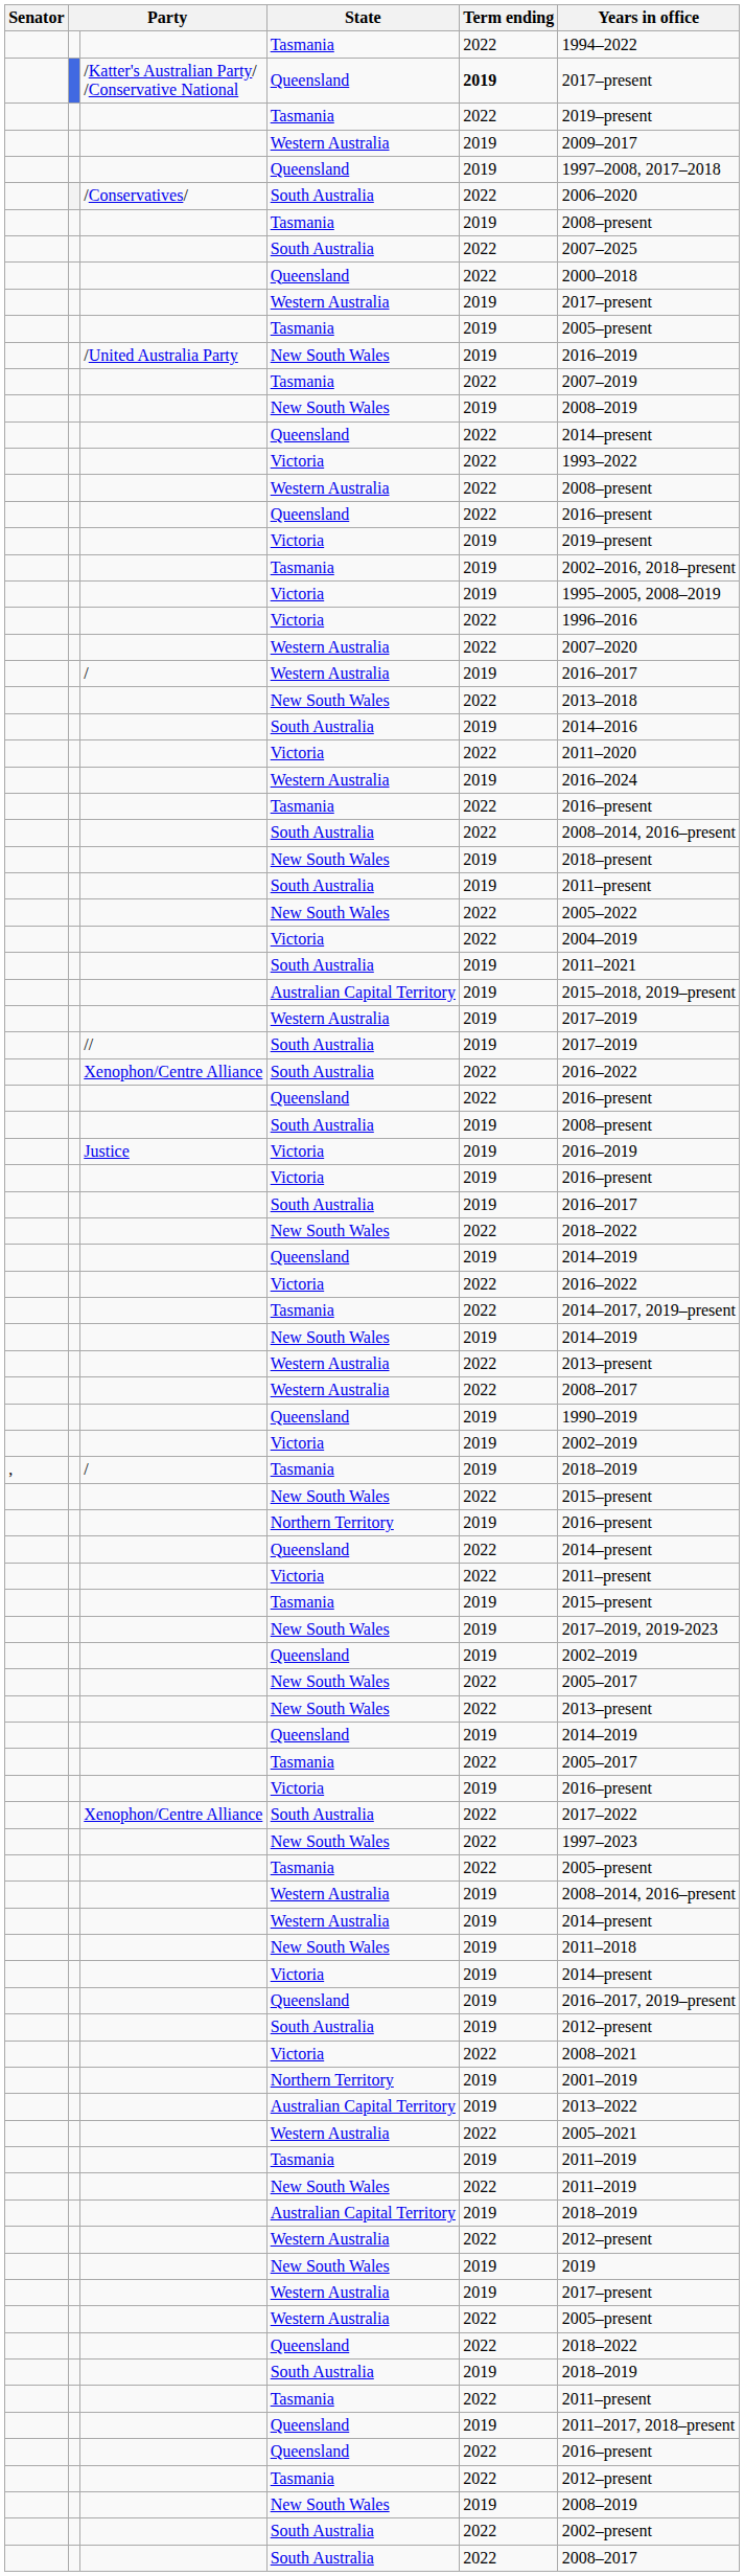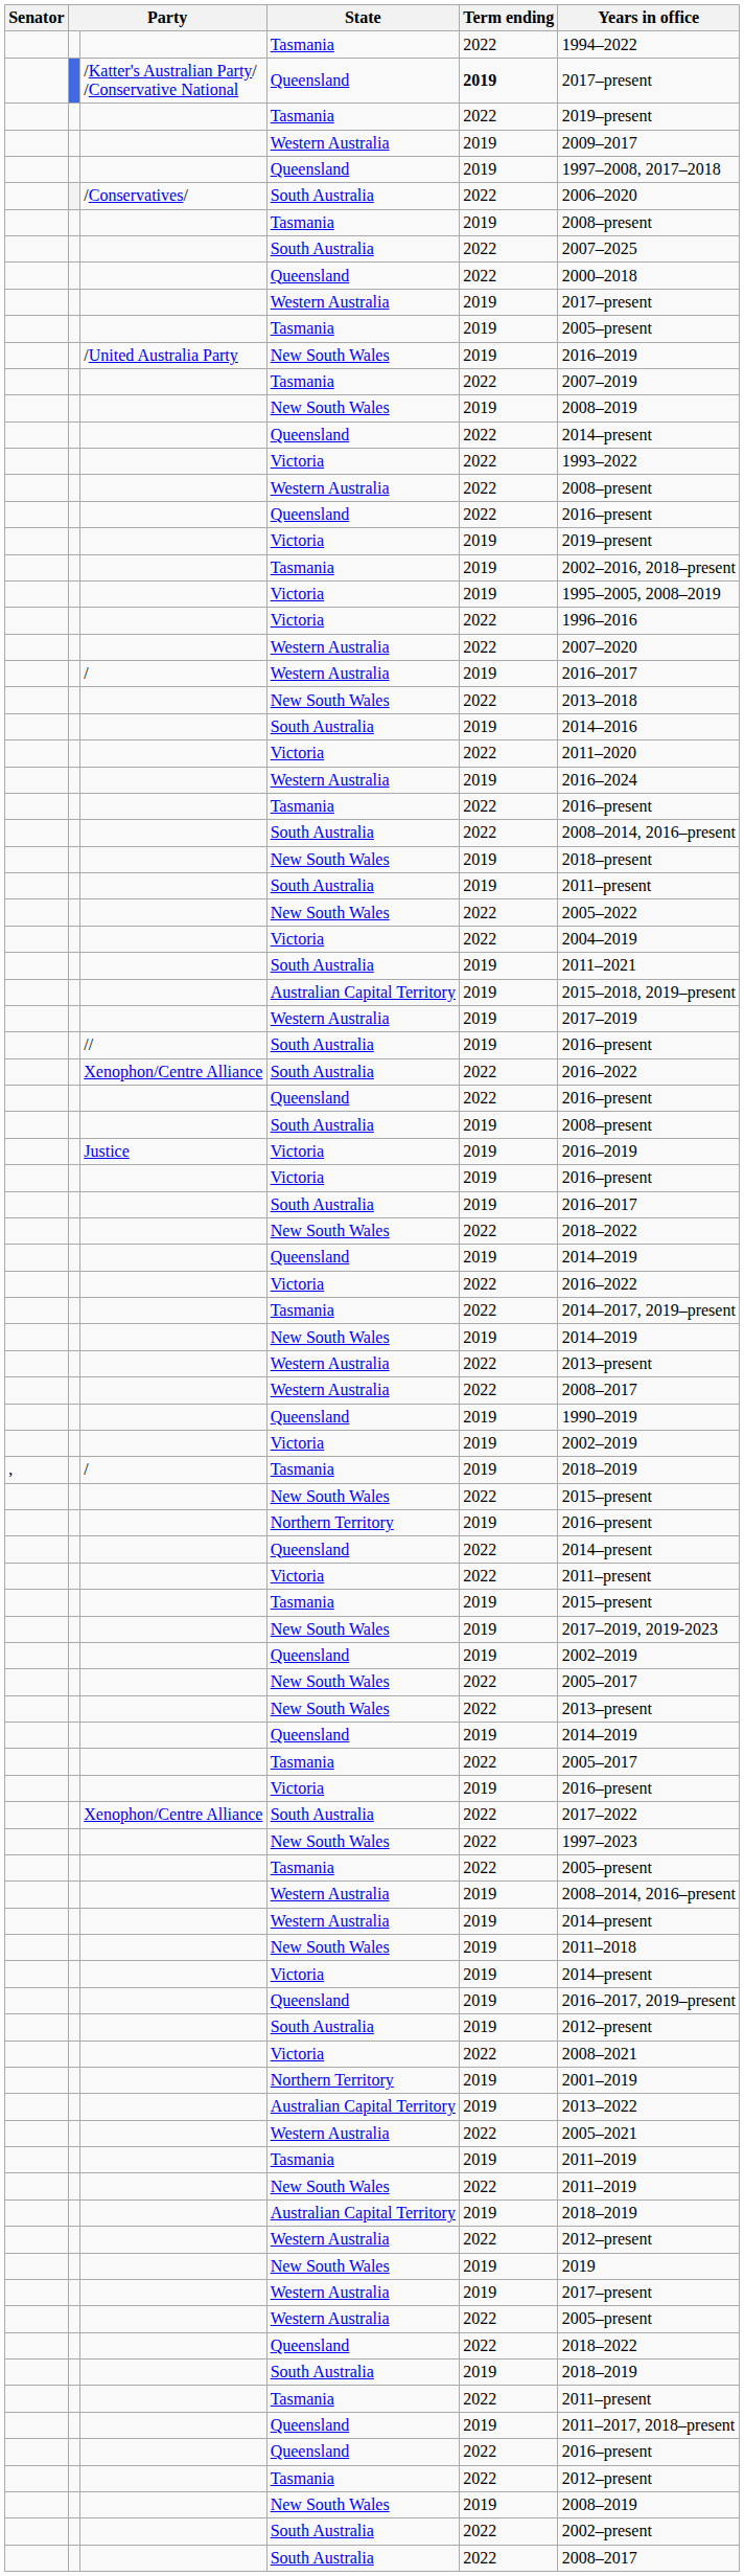// | Years in office: 2017–2019 -> 2016–present
